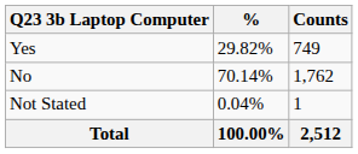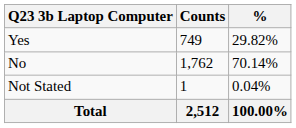columns swapped: Counts <-> %
